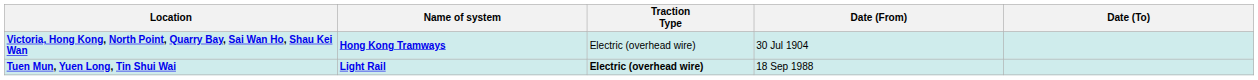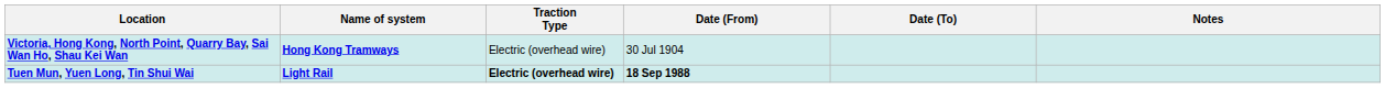+ column: Notes
Tuen Mun, Yuen Long, Tin Shui Wai | Date (From): normal -> bold
